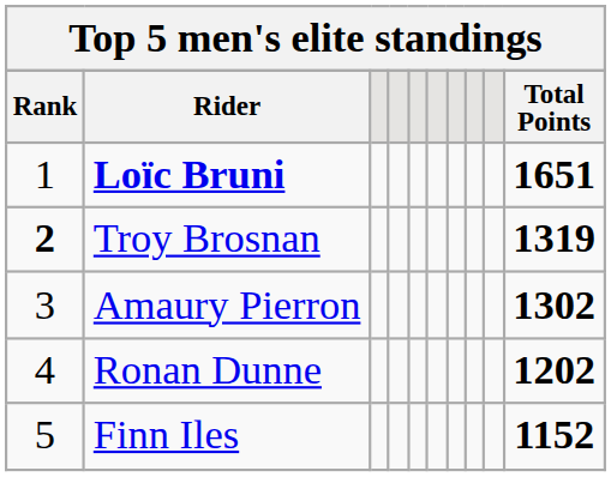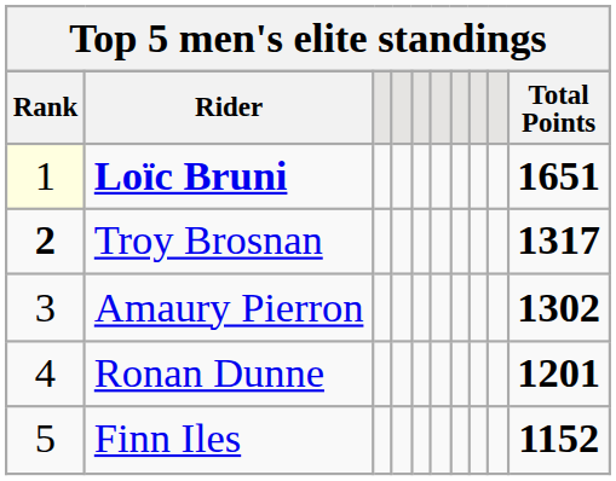Loïc Bruni | Rank: no background -> lightyellow background
Troy Brosnan | Total Points: 1319 -> 1317
Ronan Dunne | Total Points: 1202 -> 1201
